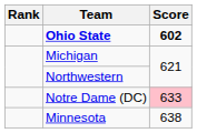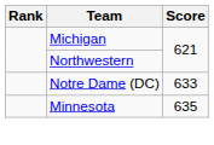- row: Ohio State | 602
Notre Dame (DC) | Score: pink background -> no background
Minnesota | Score: 638 -> 635
